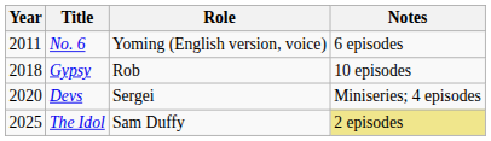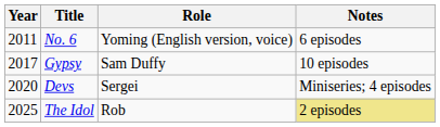Gypsy | Year: 2018 -> 2017
Gypsy | Role: Rob -> Sam Duffy
The Idol | Role: Sam Duffy -> Rob
